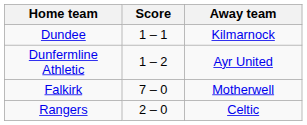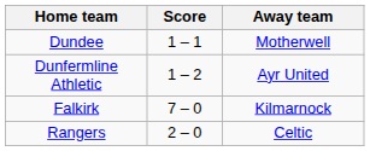Dundee | Away team: Kilmarnock -> Motherwell
Falkirk | Away team: Motherwell -> Kilmarnock
